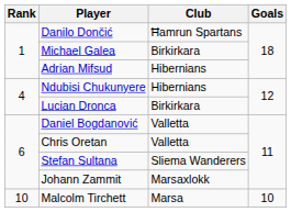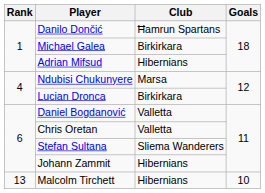Ndubisi Chukunyere | Club: Hibernians -> Marsa
Johann Zammit | Club: Marsaxlokk -> Hibernians
Malcolm Tirchett | Rank: 10 -> 13
Malcolm Tirchett | Club: Marsa -> Hibernians
